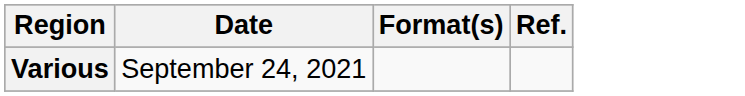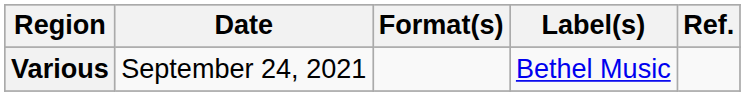+ column: Label(s) | Bethel Music
